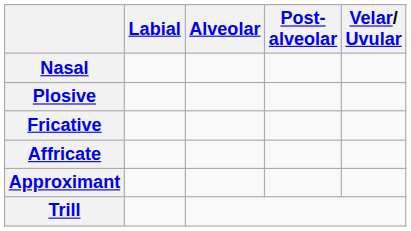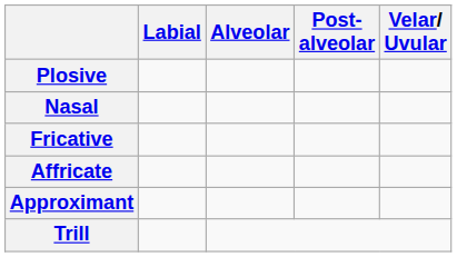rows swapped: Nasal <-> Plosive
